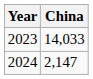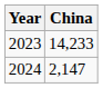2023 | China: 14,033 -> 14,233
